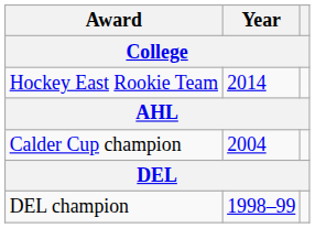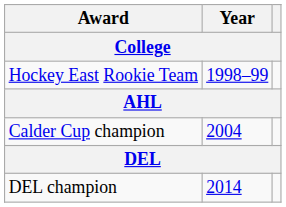Hockey East Rookie Team | Year: 2014 -> 1998–99
DEL champion | Year: 1998–99 -> 2014
